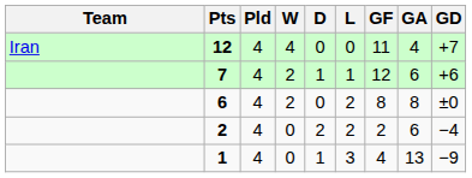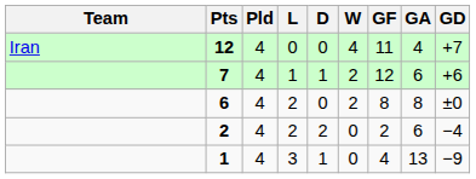columns swapped: W <-> L
